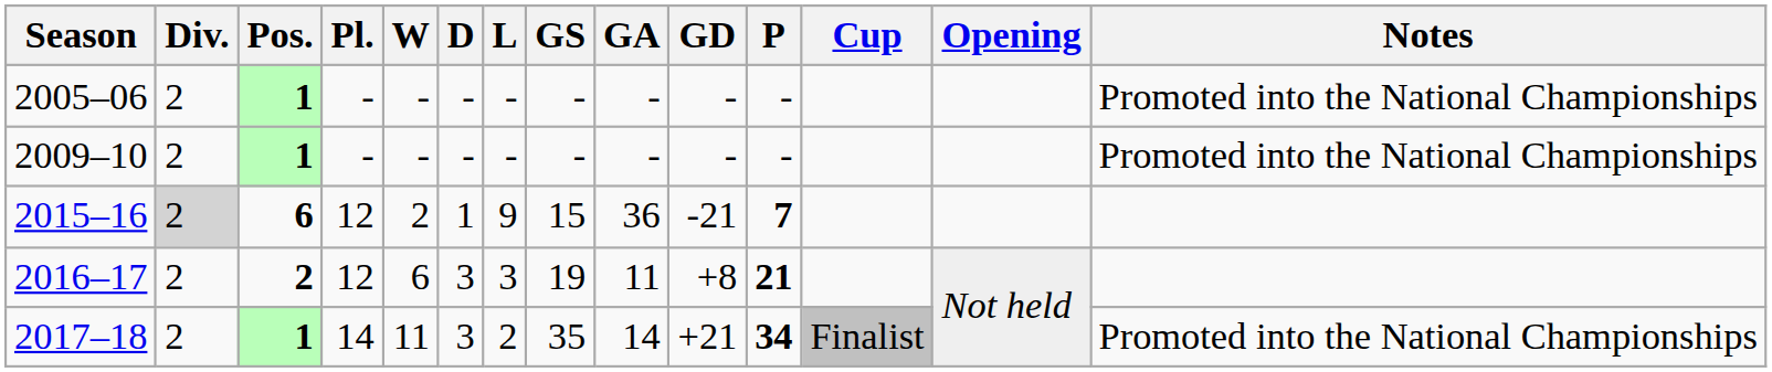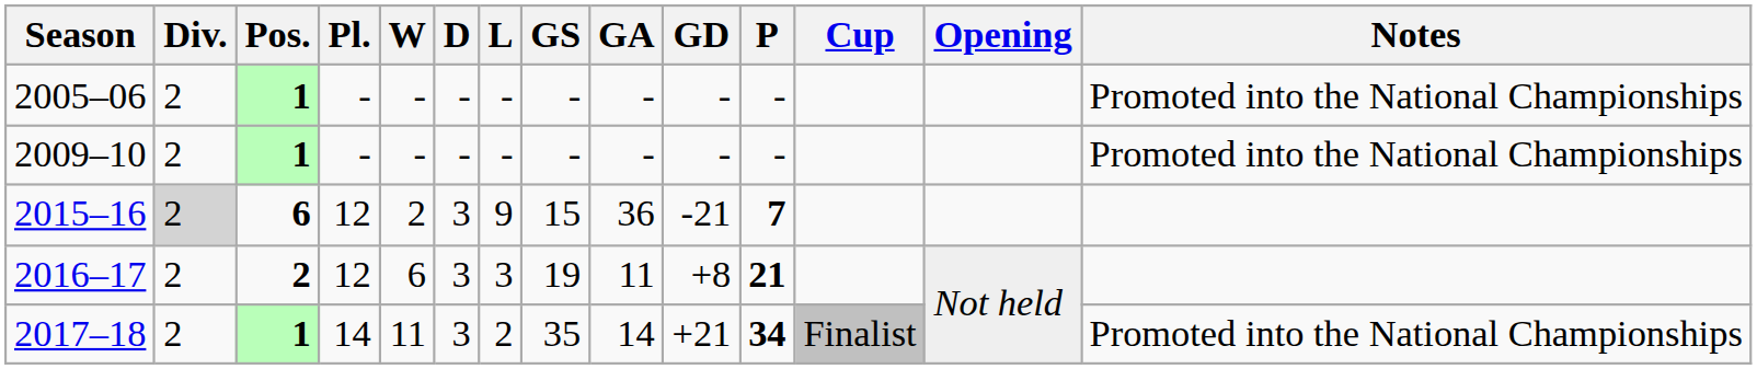2015–16 | D: 1 -> 3
